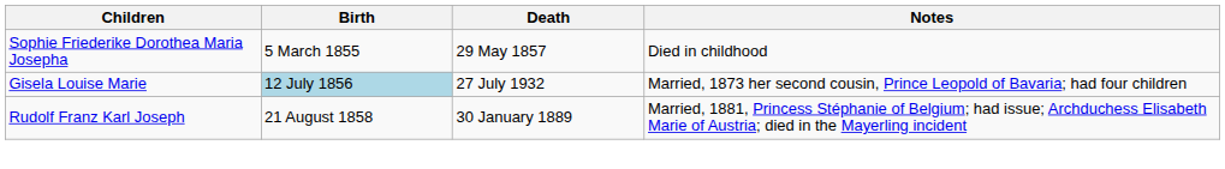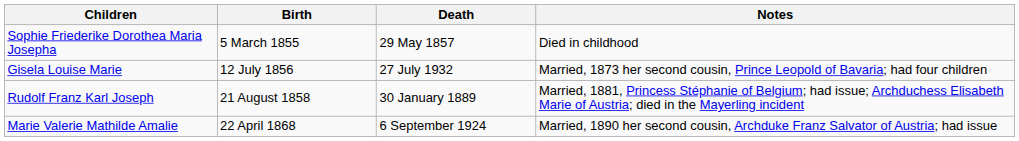Gisela Louise Marie | Birth: lightblue background -> no background
+ row: Marie Valerie Mathilde Amalie | 22 April 1868 | 6 September 1924 | Married, 1890 her second cousin, Archduke Franz Salvator of Austria; had issue
